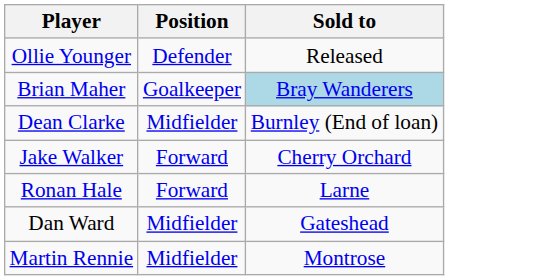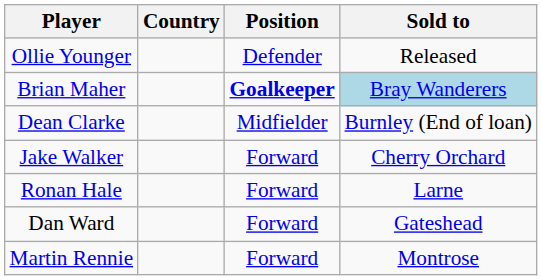+ column: Country
Brian Maher | Position: normal -> bold
Dan Ward | Position: Midfielder -> Forward
Martin Rennie | Position: Midfielder -> Forward
